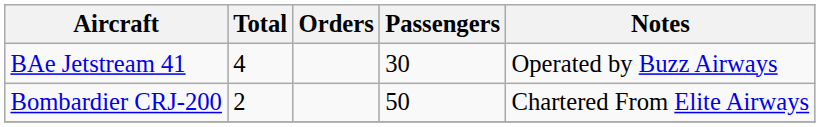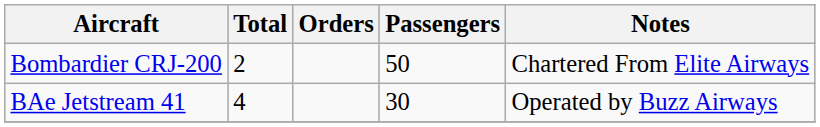rows swapped: BAe Jetstream 41 <-> Bombardier CRJ-200
